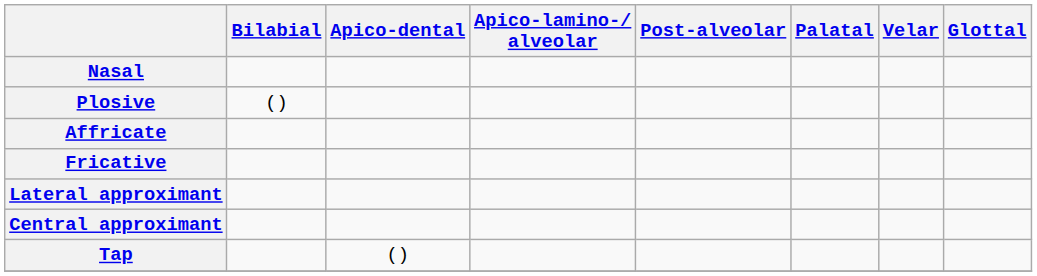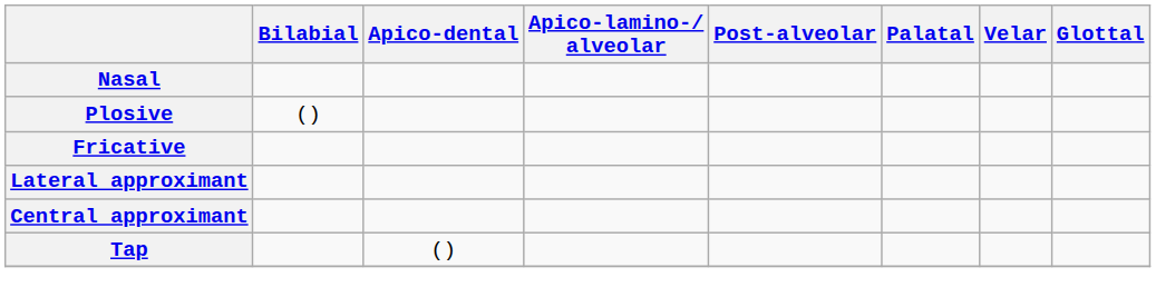- row: Affricate
